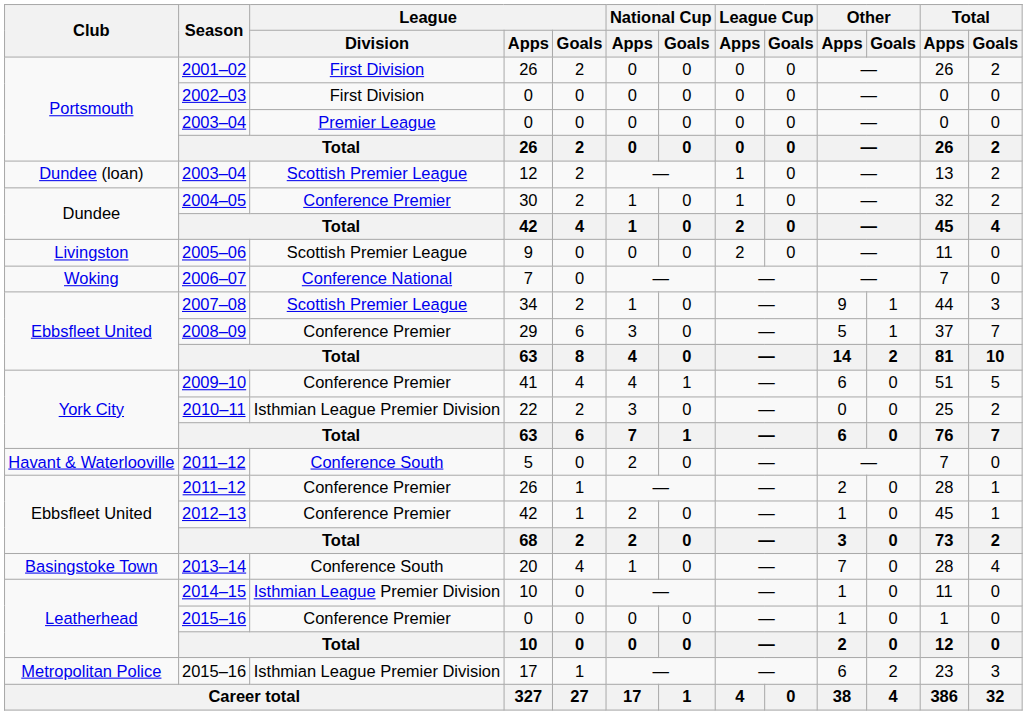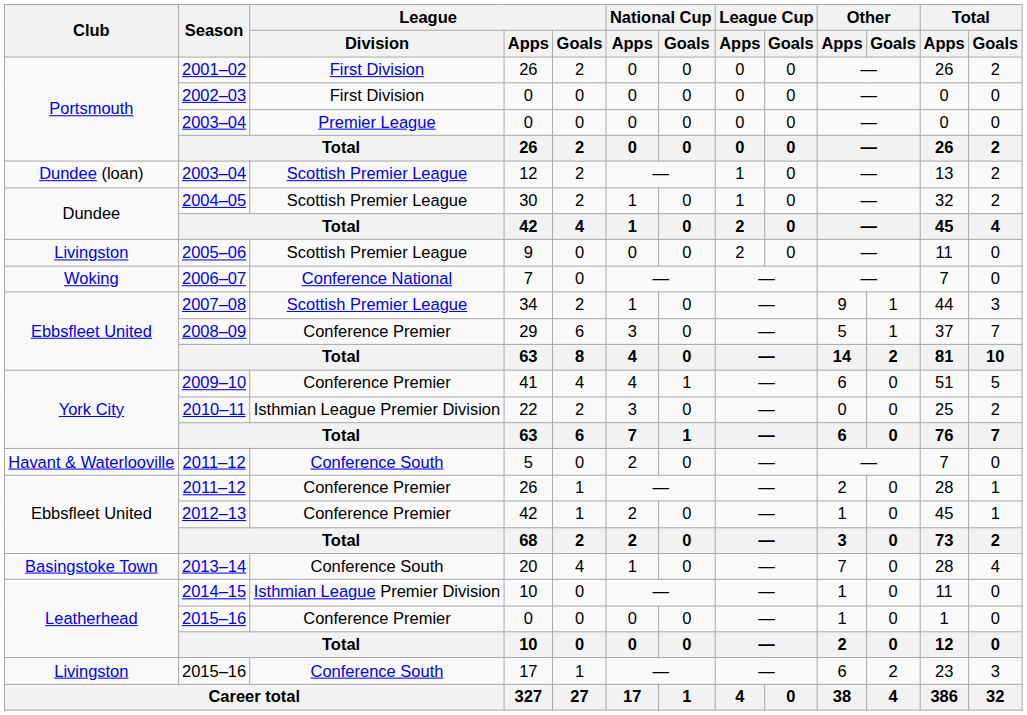2004–05 | League / Division: Conference Premier -> Scottish Premier League
2015–16 / 17 | Club: Metropolitan Police -> Livingston
2015–16 / 17 | League / Division: Isthmian League Premier Division -> Conference South
